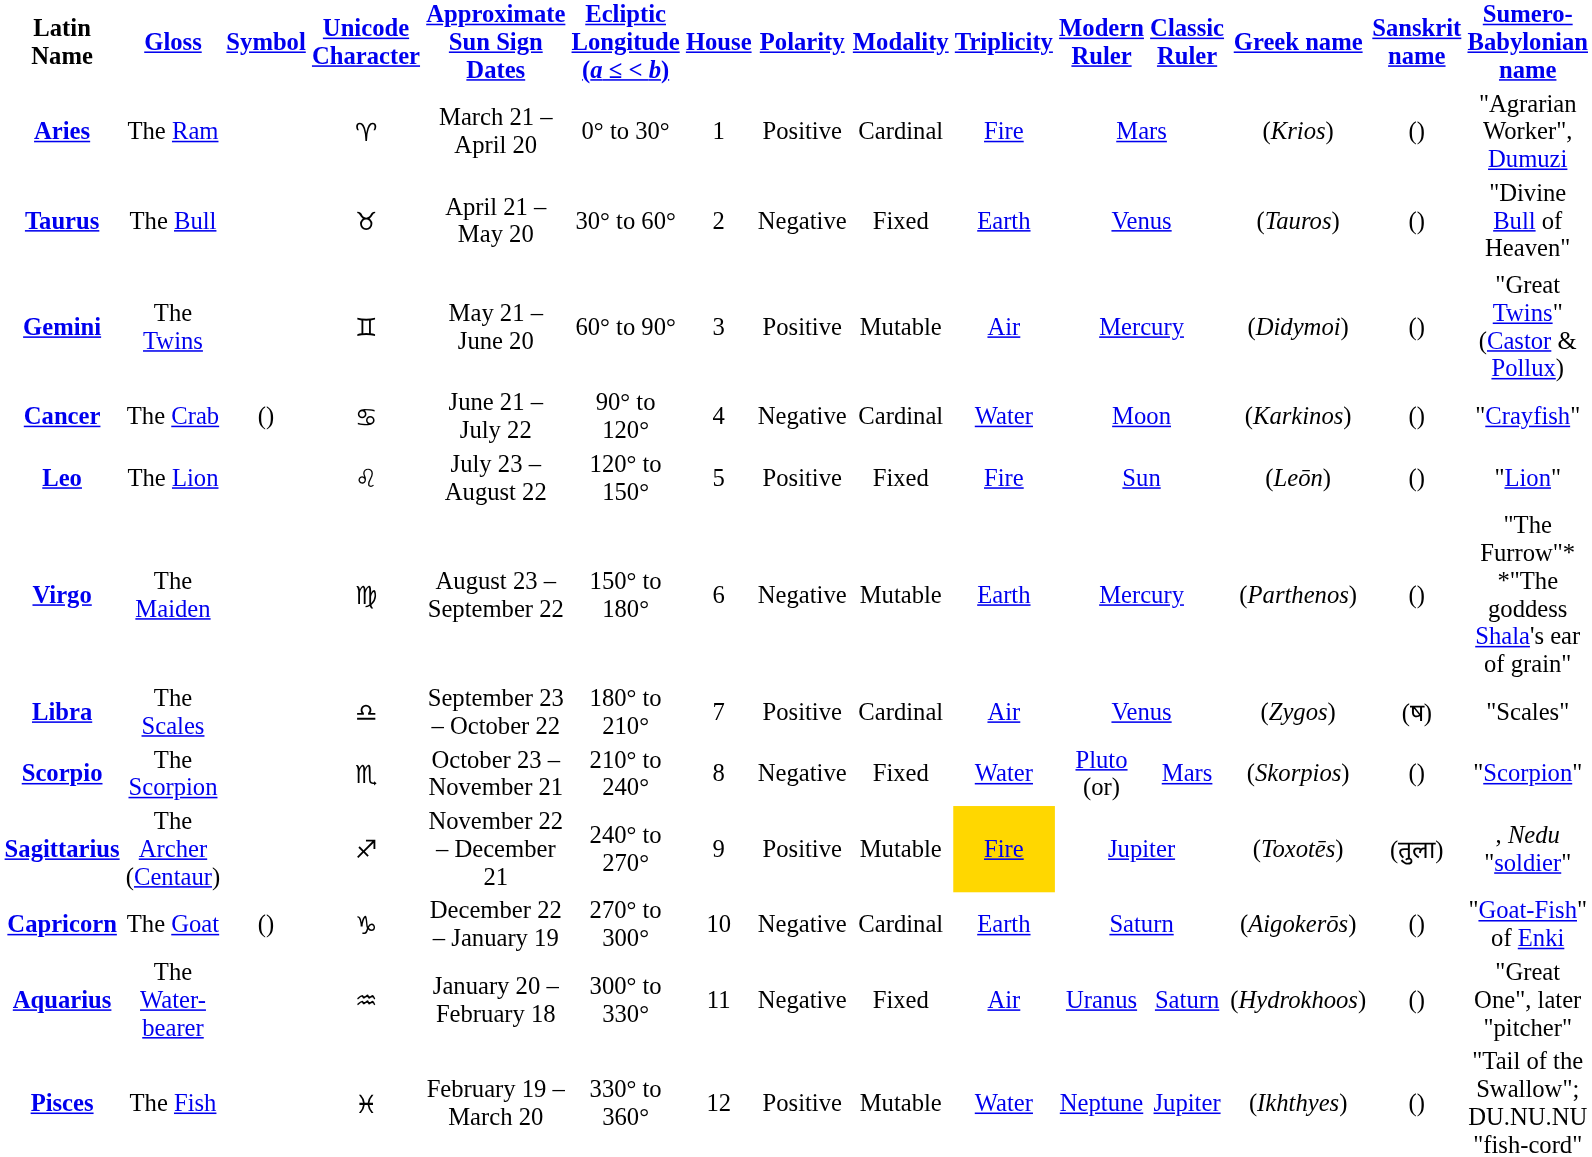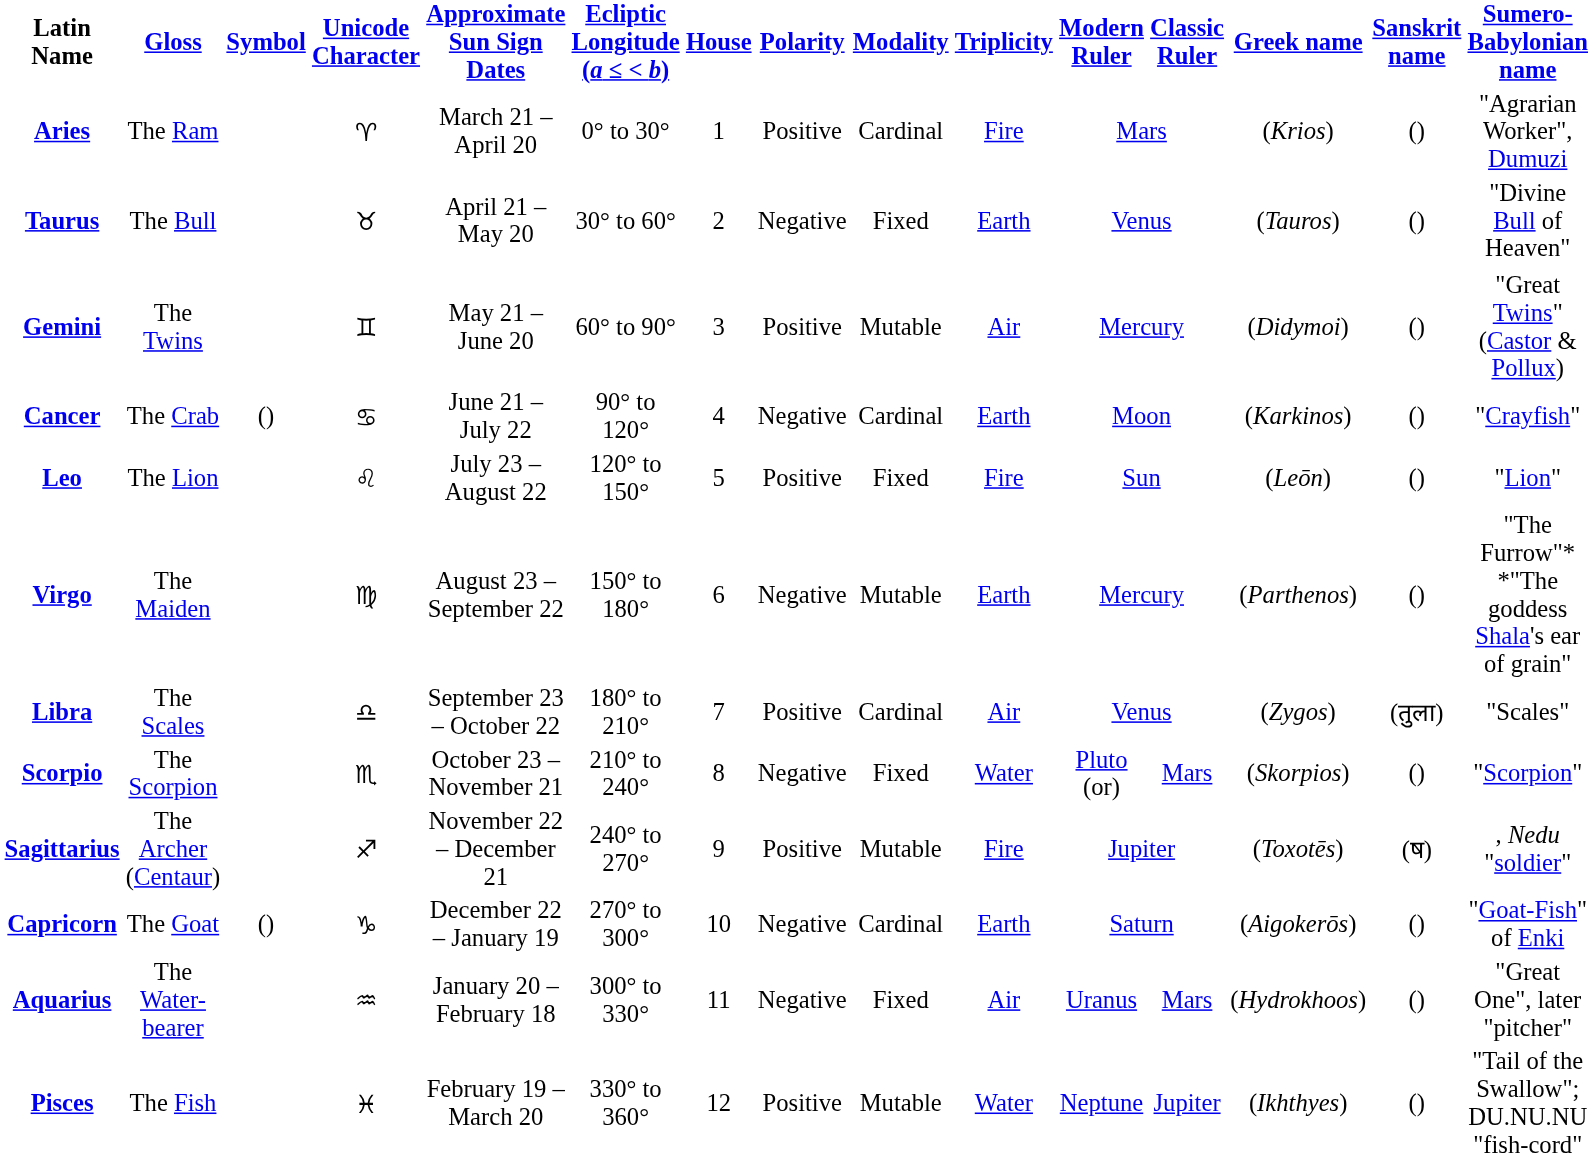Cancer | Triplicity: Water -> Earth
Libra | Sanskrit name: (ष) -> (तुला)
Sagittarius | Triplicity: gold background -> no background
Sagittarius | Sanskrit name: (तुला) -> (ष)
Aquarius | Classic Ruler: Saturn -> Mars
